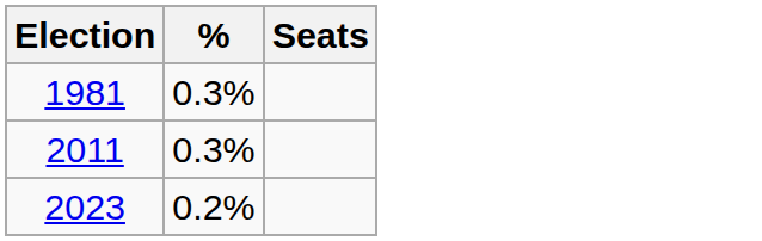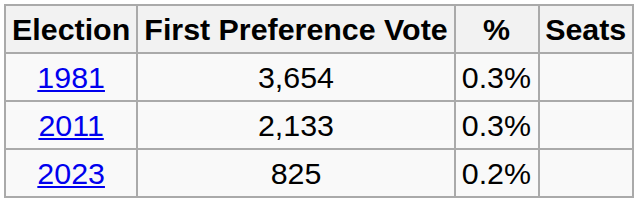+ column: First Preference Vote | 3,654 | 2,133 | 825
